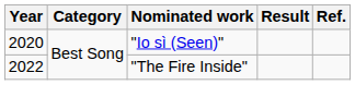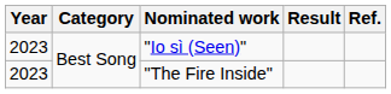"Io sì (Seen)" | Year: 2020 -> 2023
"The Fire Inside" | Year: 2022 -> 2023
